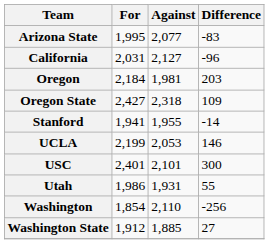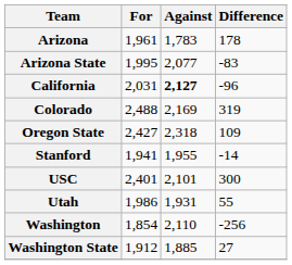+ row: Arizona | 1,961 | 1,783 | 178
California | Against: normal -> bold
+ row: Colorado | 2,488 | 2,169 | 319
- row: Oregon | 2,184 | 1,981 | 203
- row: UCLA | 2,199 | 2,053 | 146
